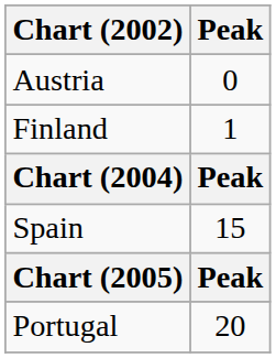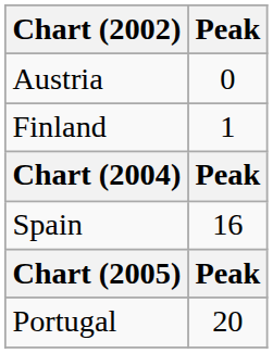Spain | Peak: 15 -> 16
